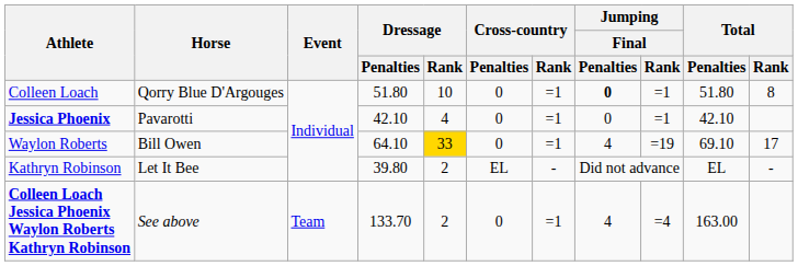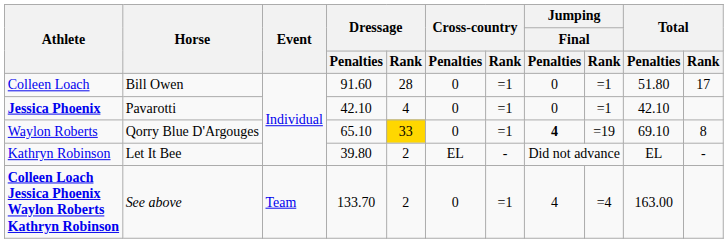Colleen Loach | Horse: Qorry Blue D'Argouges -> Bill Owen
Colleen Loach | Dressage / Penalties: 51.80 -> 91.60
Colleen Loach | Dressage / Rank: 10 -> 28
Colleen Loach | Jumping / Final / Penalties: bold -> normal
Colleen Loach | Total / Rank: 8 -> 17
Waylon Roberts | Horse: Bill Owen -> Qorry Blue D'Argouges
Waylon Roberts | Dressage / Penalties: 64.10 -> 65.10
Waylon Roberts | Jumping / Final / Penalties: normal -> bold
Waylon Roberts | Total / Rank: 17 -> 8
